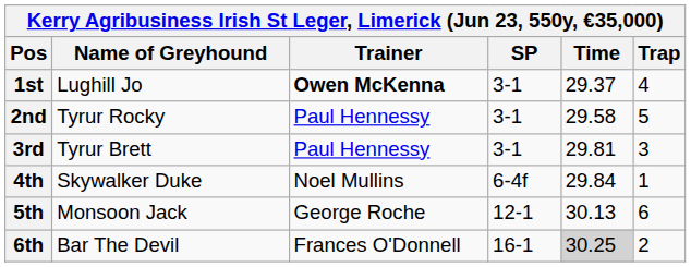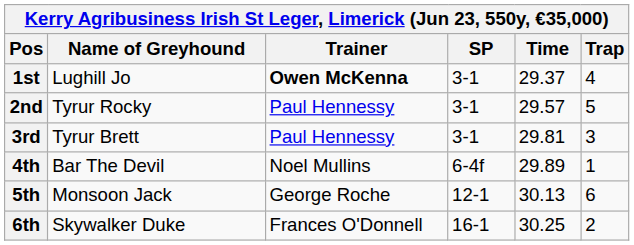2nd | Time: 29.58 -> 29.57
4th | Name of Greyhound: Skywalker Duke -> Bar The Devil
4th | Time: 29.84 -> 29.89
6th | Name of Greyhound: Bar The Devil -> Skywalker Duke
6th | Time: lightgrey background -> no background
